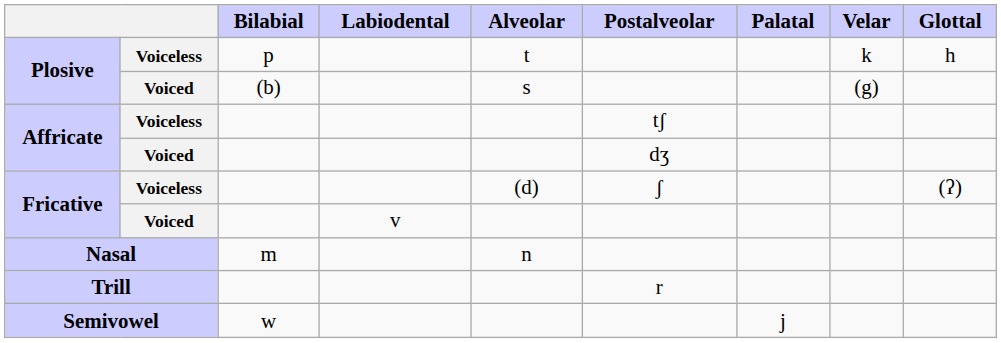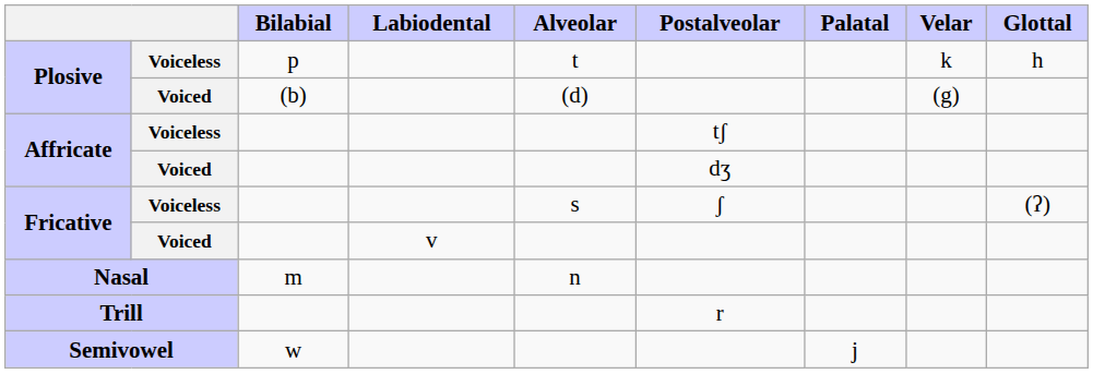Plosive / Voiced | Alveolar: s -> (d)
Fricative / Voiceless | Alveolar: (d) -> s
